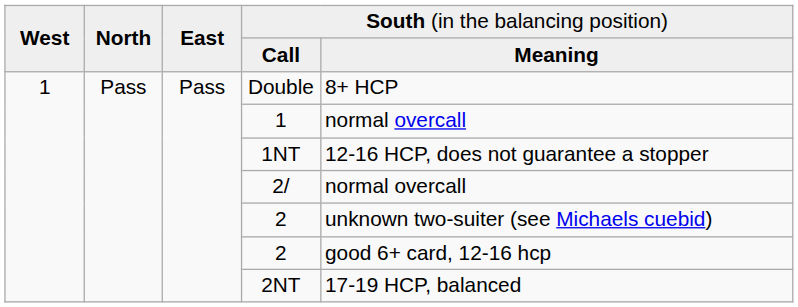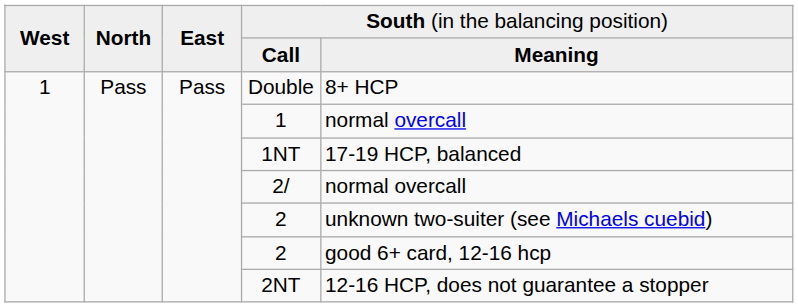1NT | column 5: 12-16 HCP, does not guarantee a stopper -> 17-19 HCP, balanced
2NT | column 5: 17-19 HCP, balanced -> 12-16 HCP, does not guarantee a stopper
